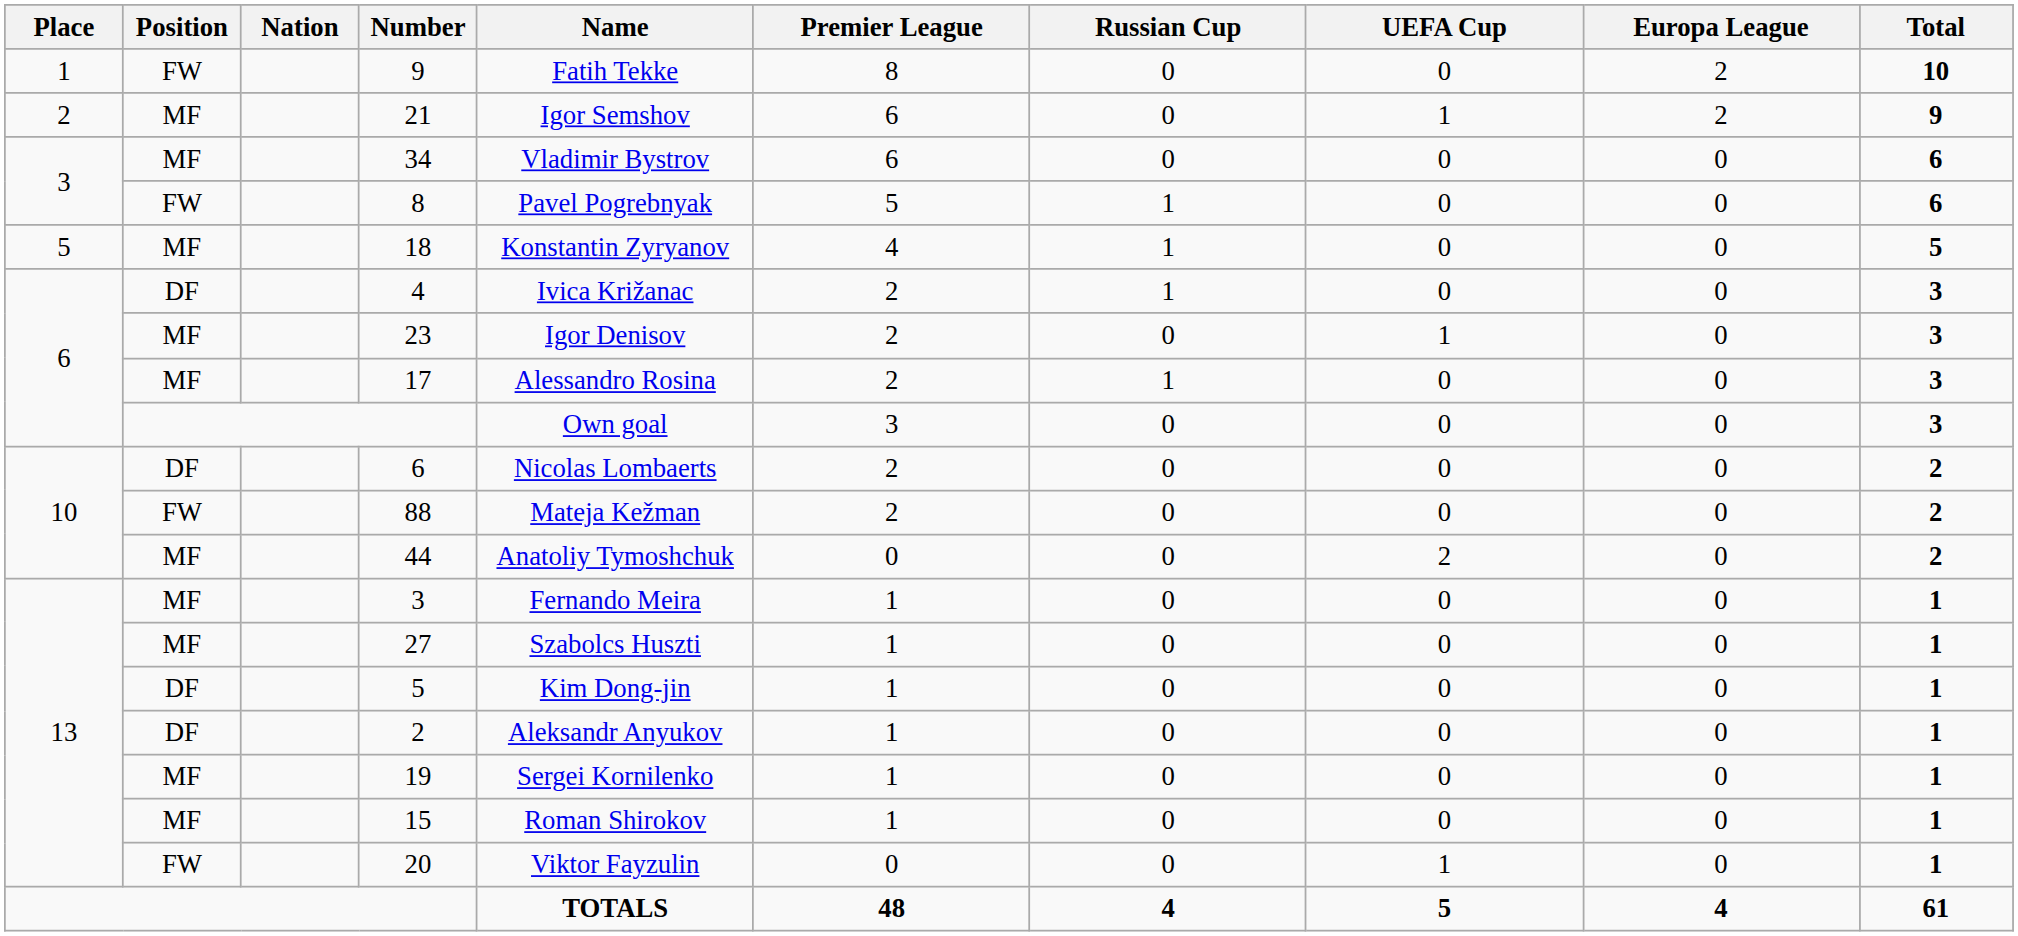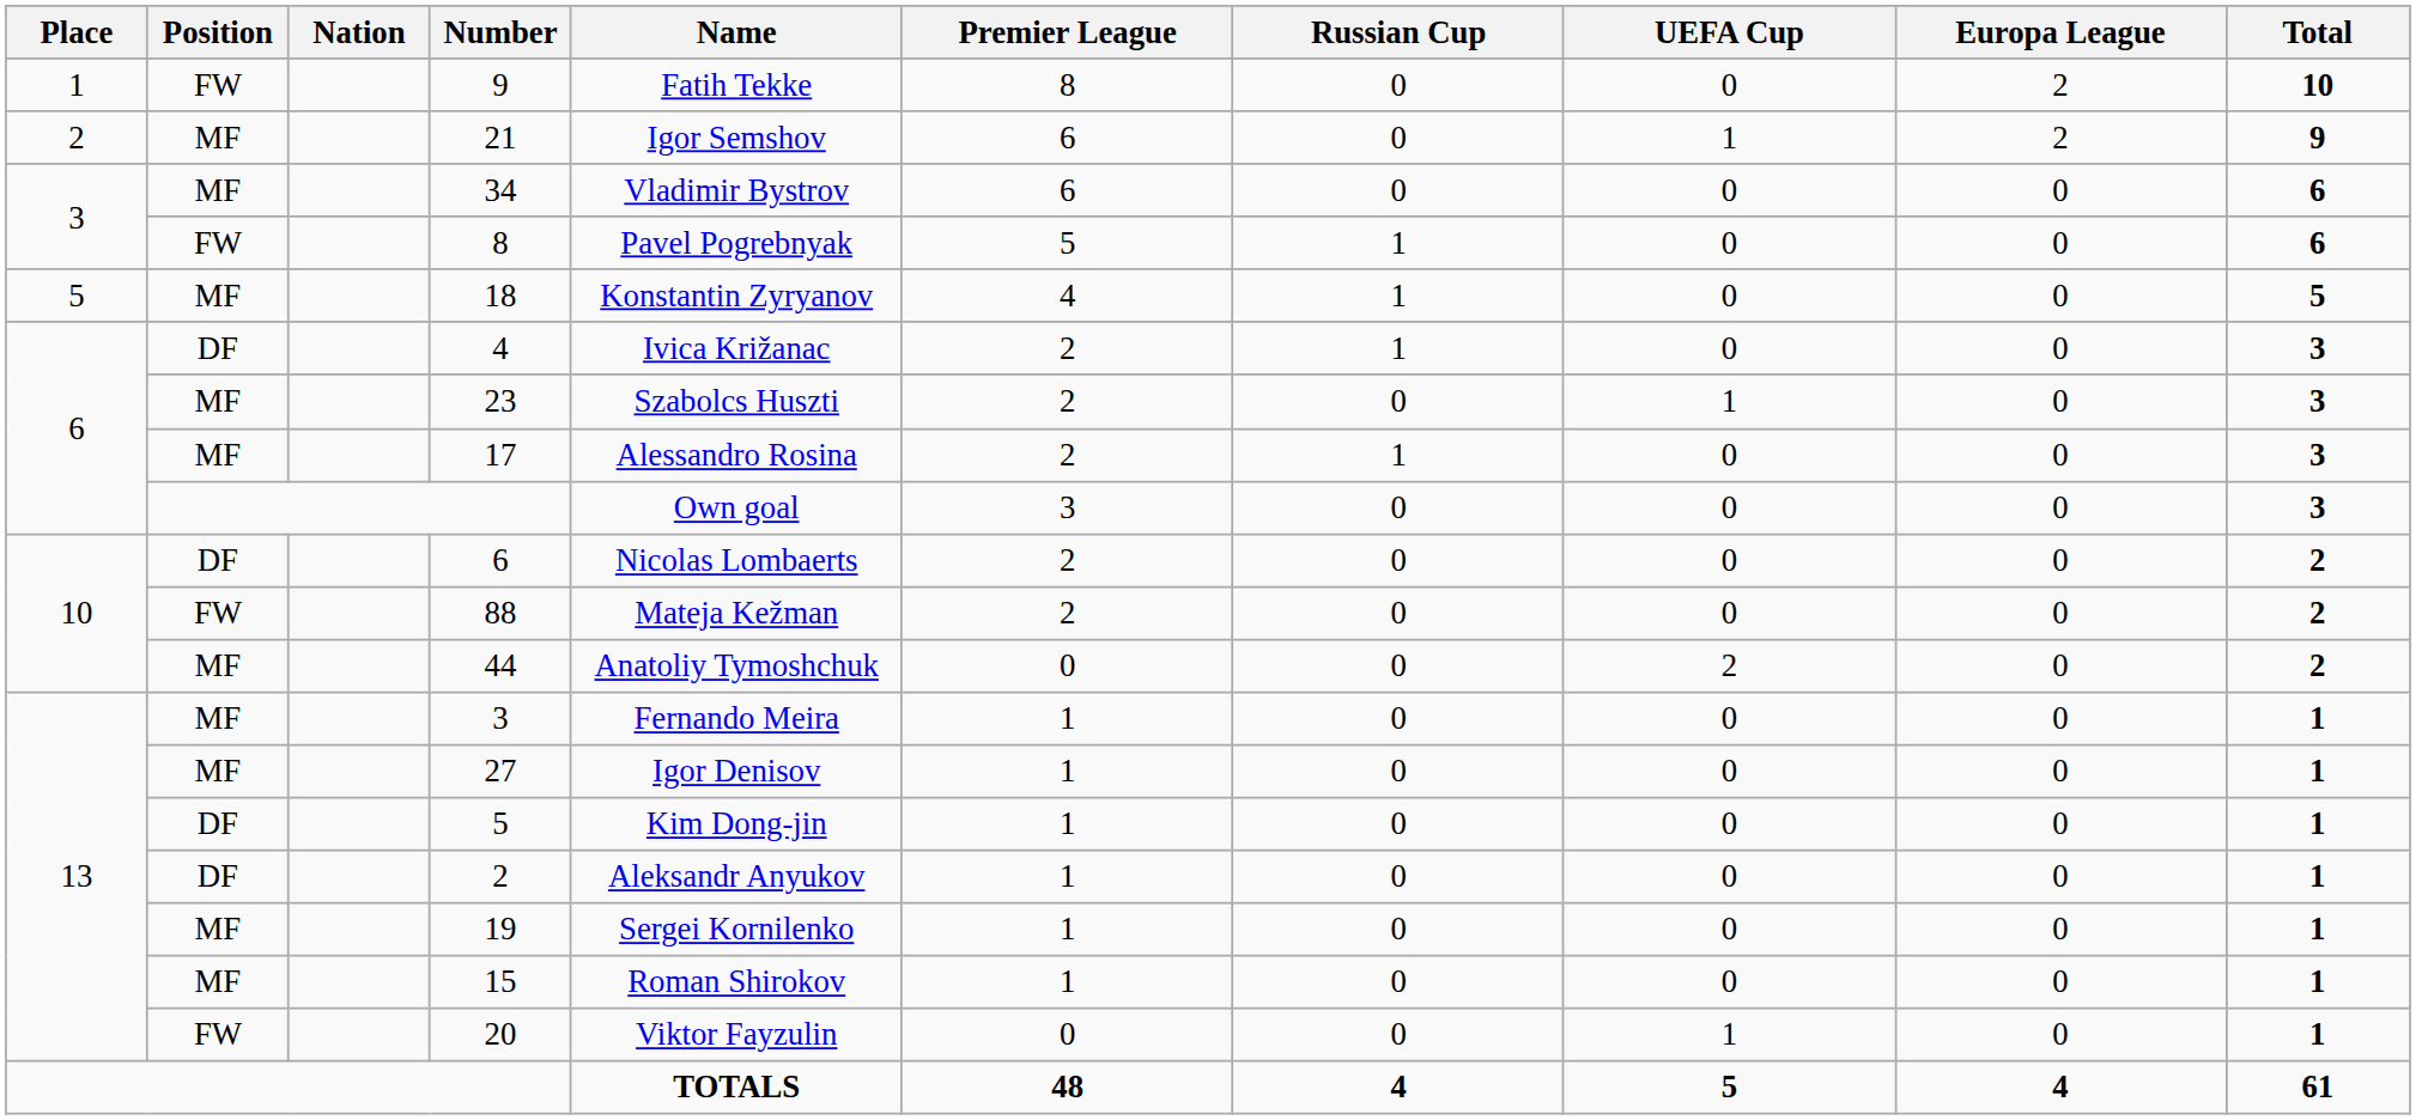23 | Name: Igor Denisov -> Szabolcs Huszti
27 | Name: Szabolcs Huszti -> Igor Denisov
